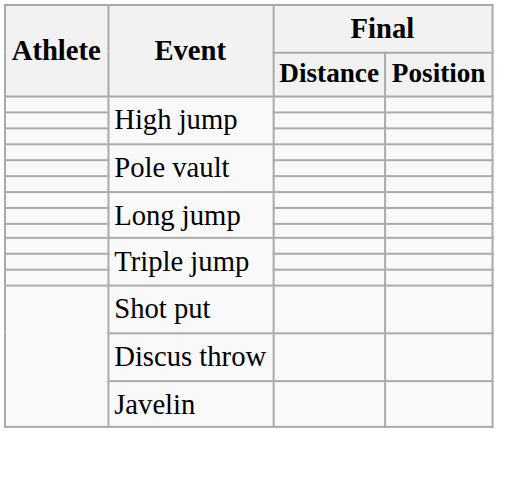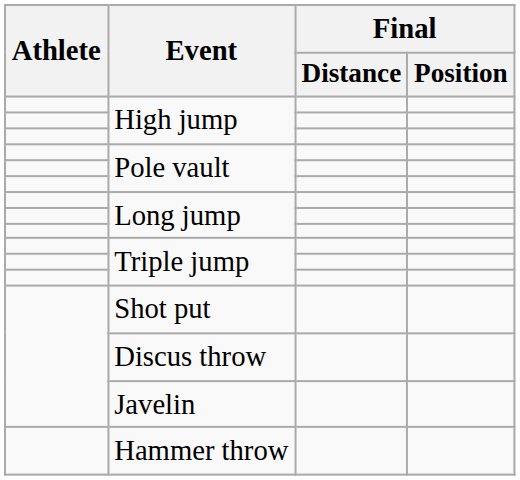+ row: Hammer throw
